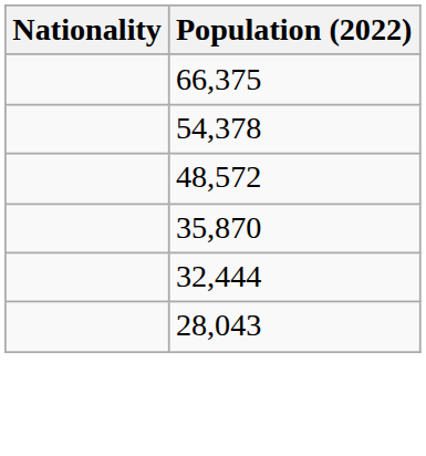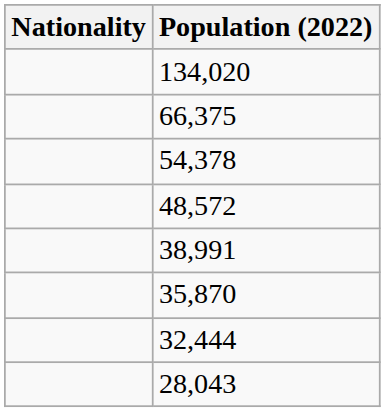+ row: 134,020
+ row: 38,991
